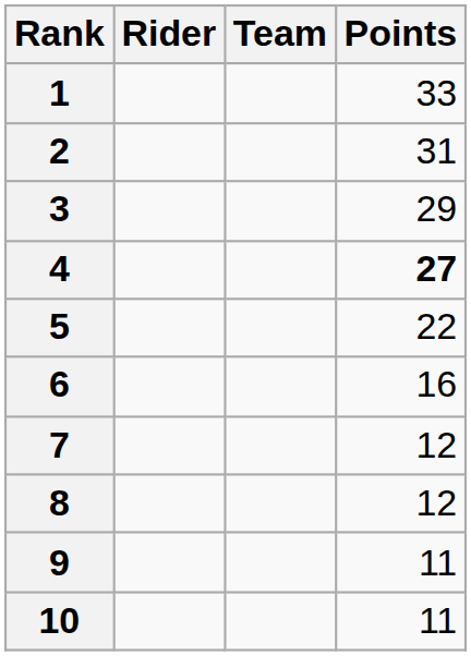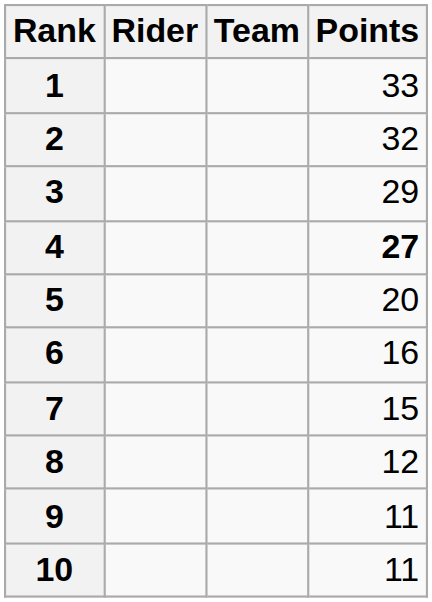2 | Points: 31 -> 32
5 | Points: 22 -> 20
7 | Points: 12 -> 15
